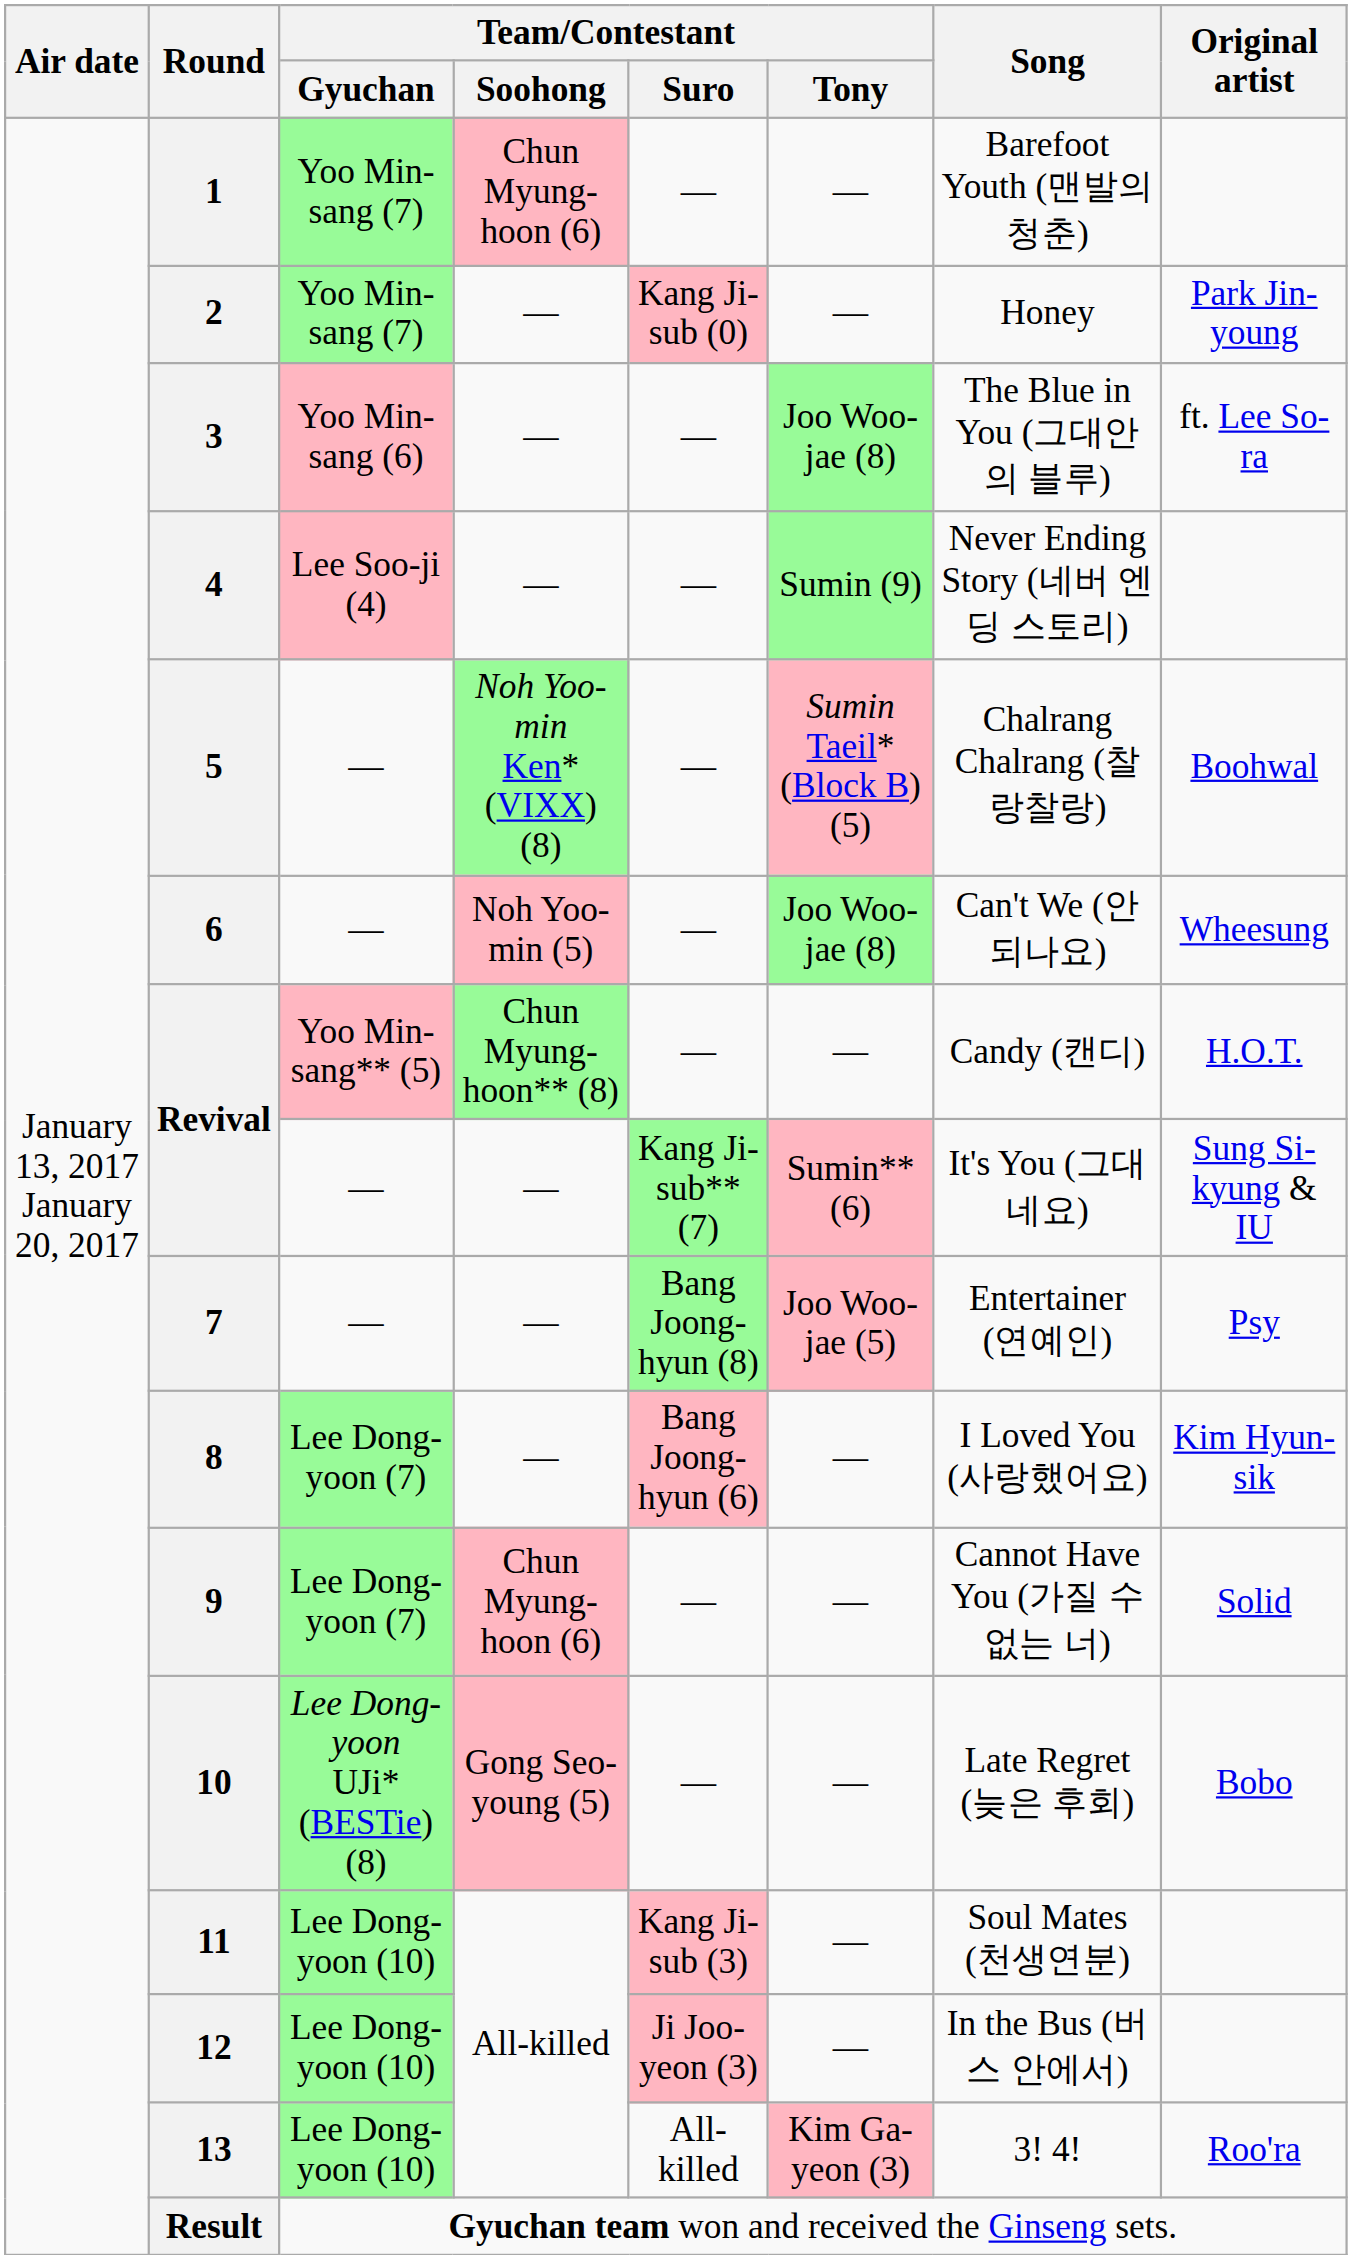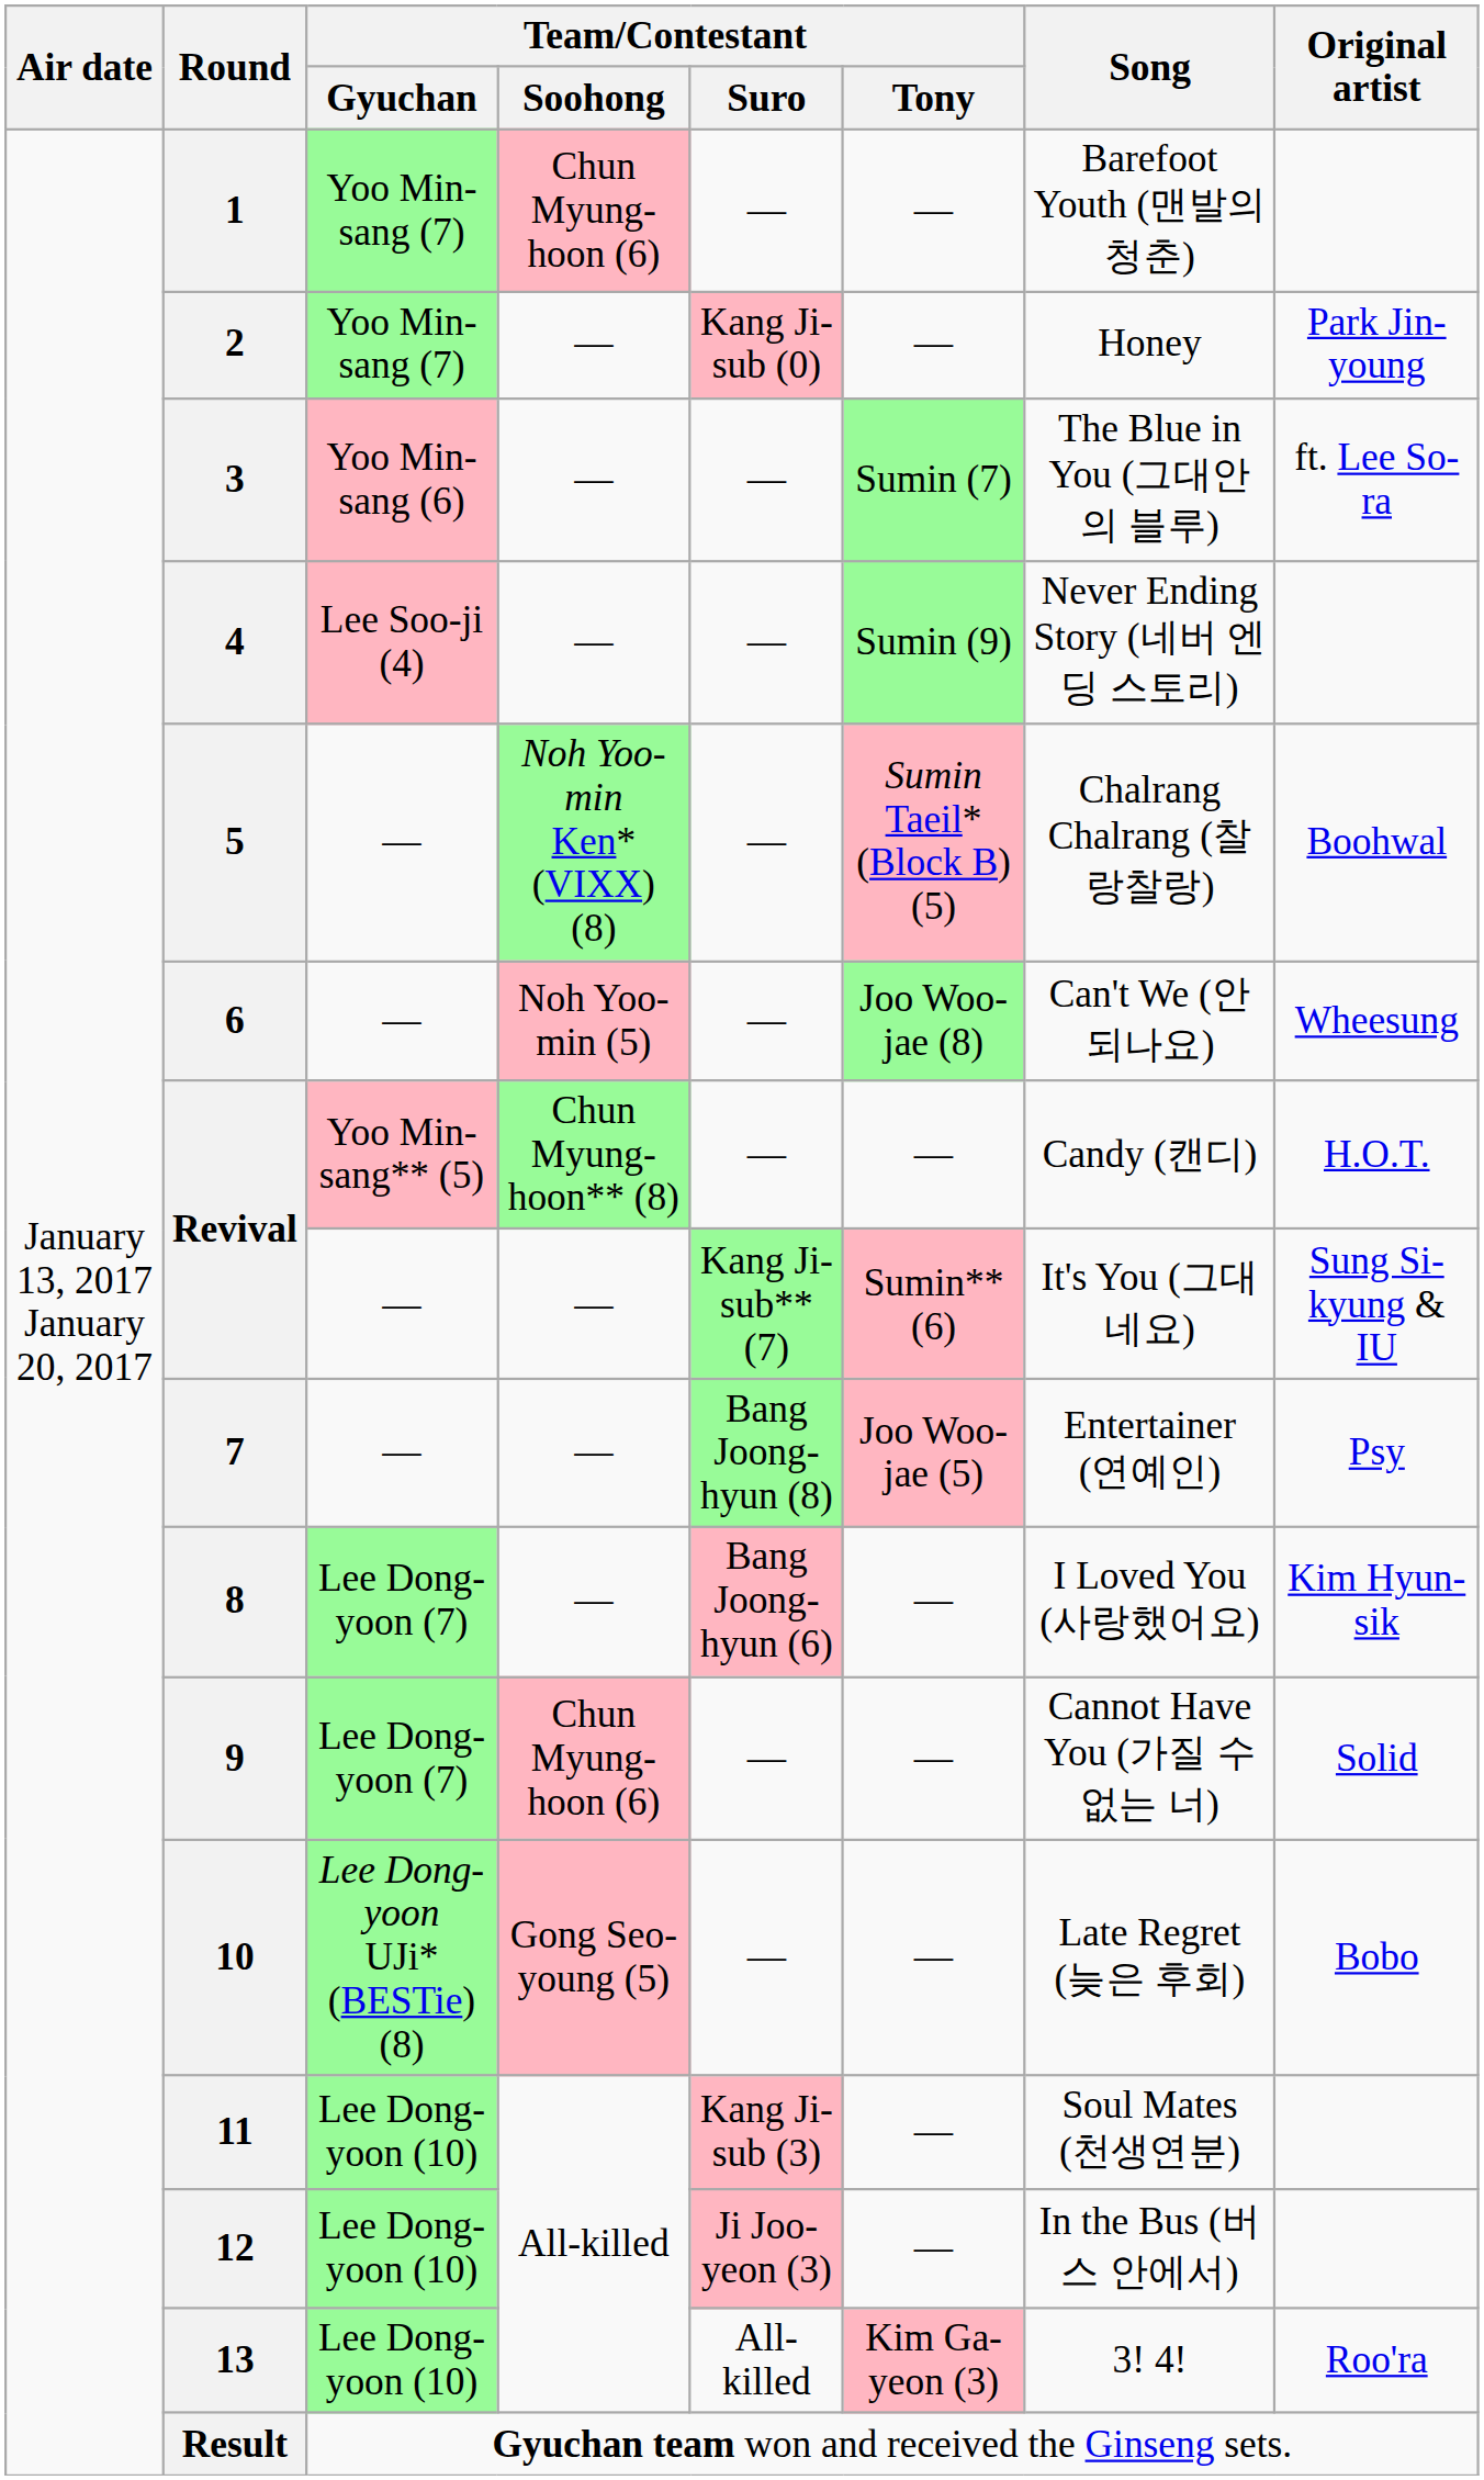3 | Team/Contestant / Tony: Joo Woo-jae (8) -> Sumin (7)
